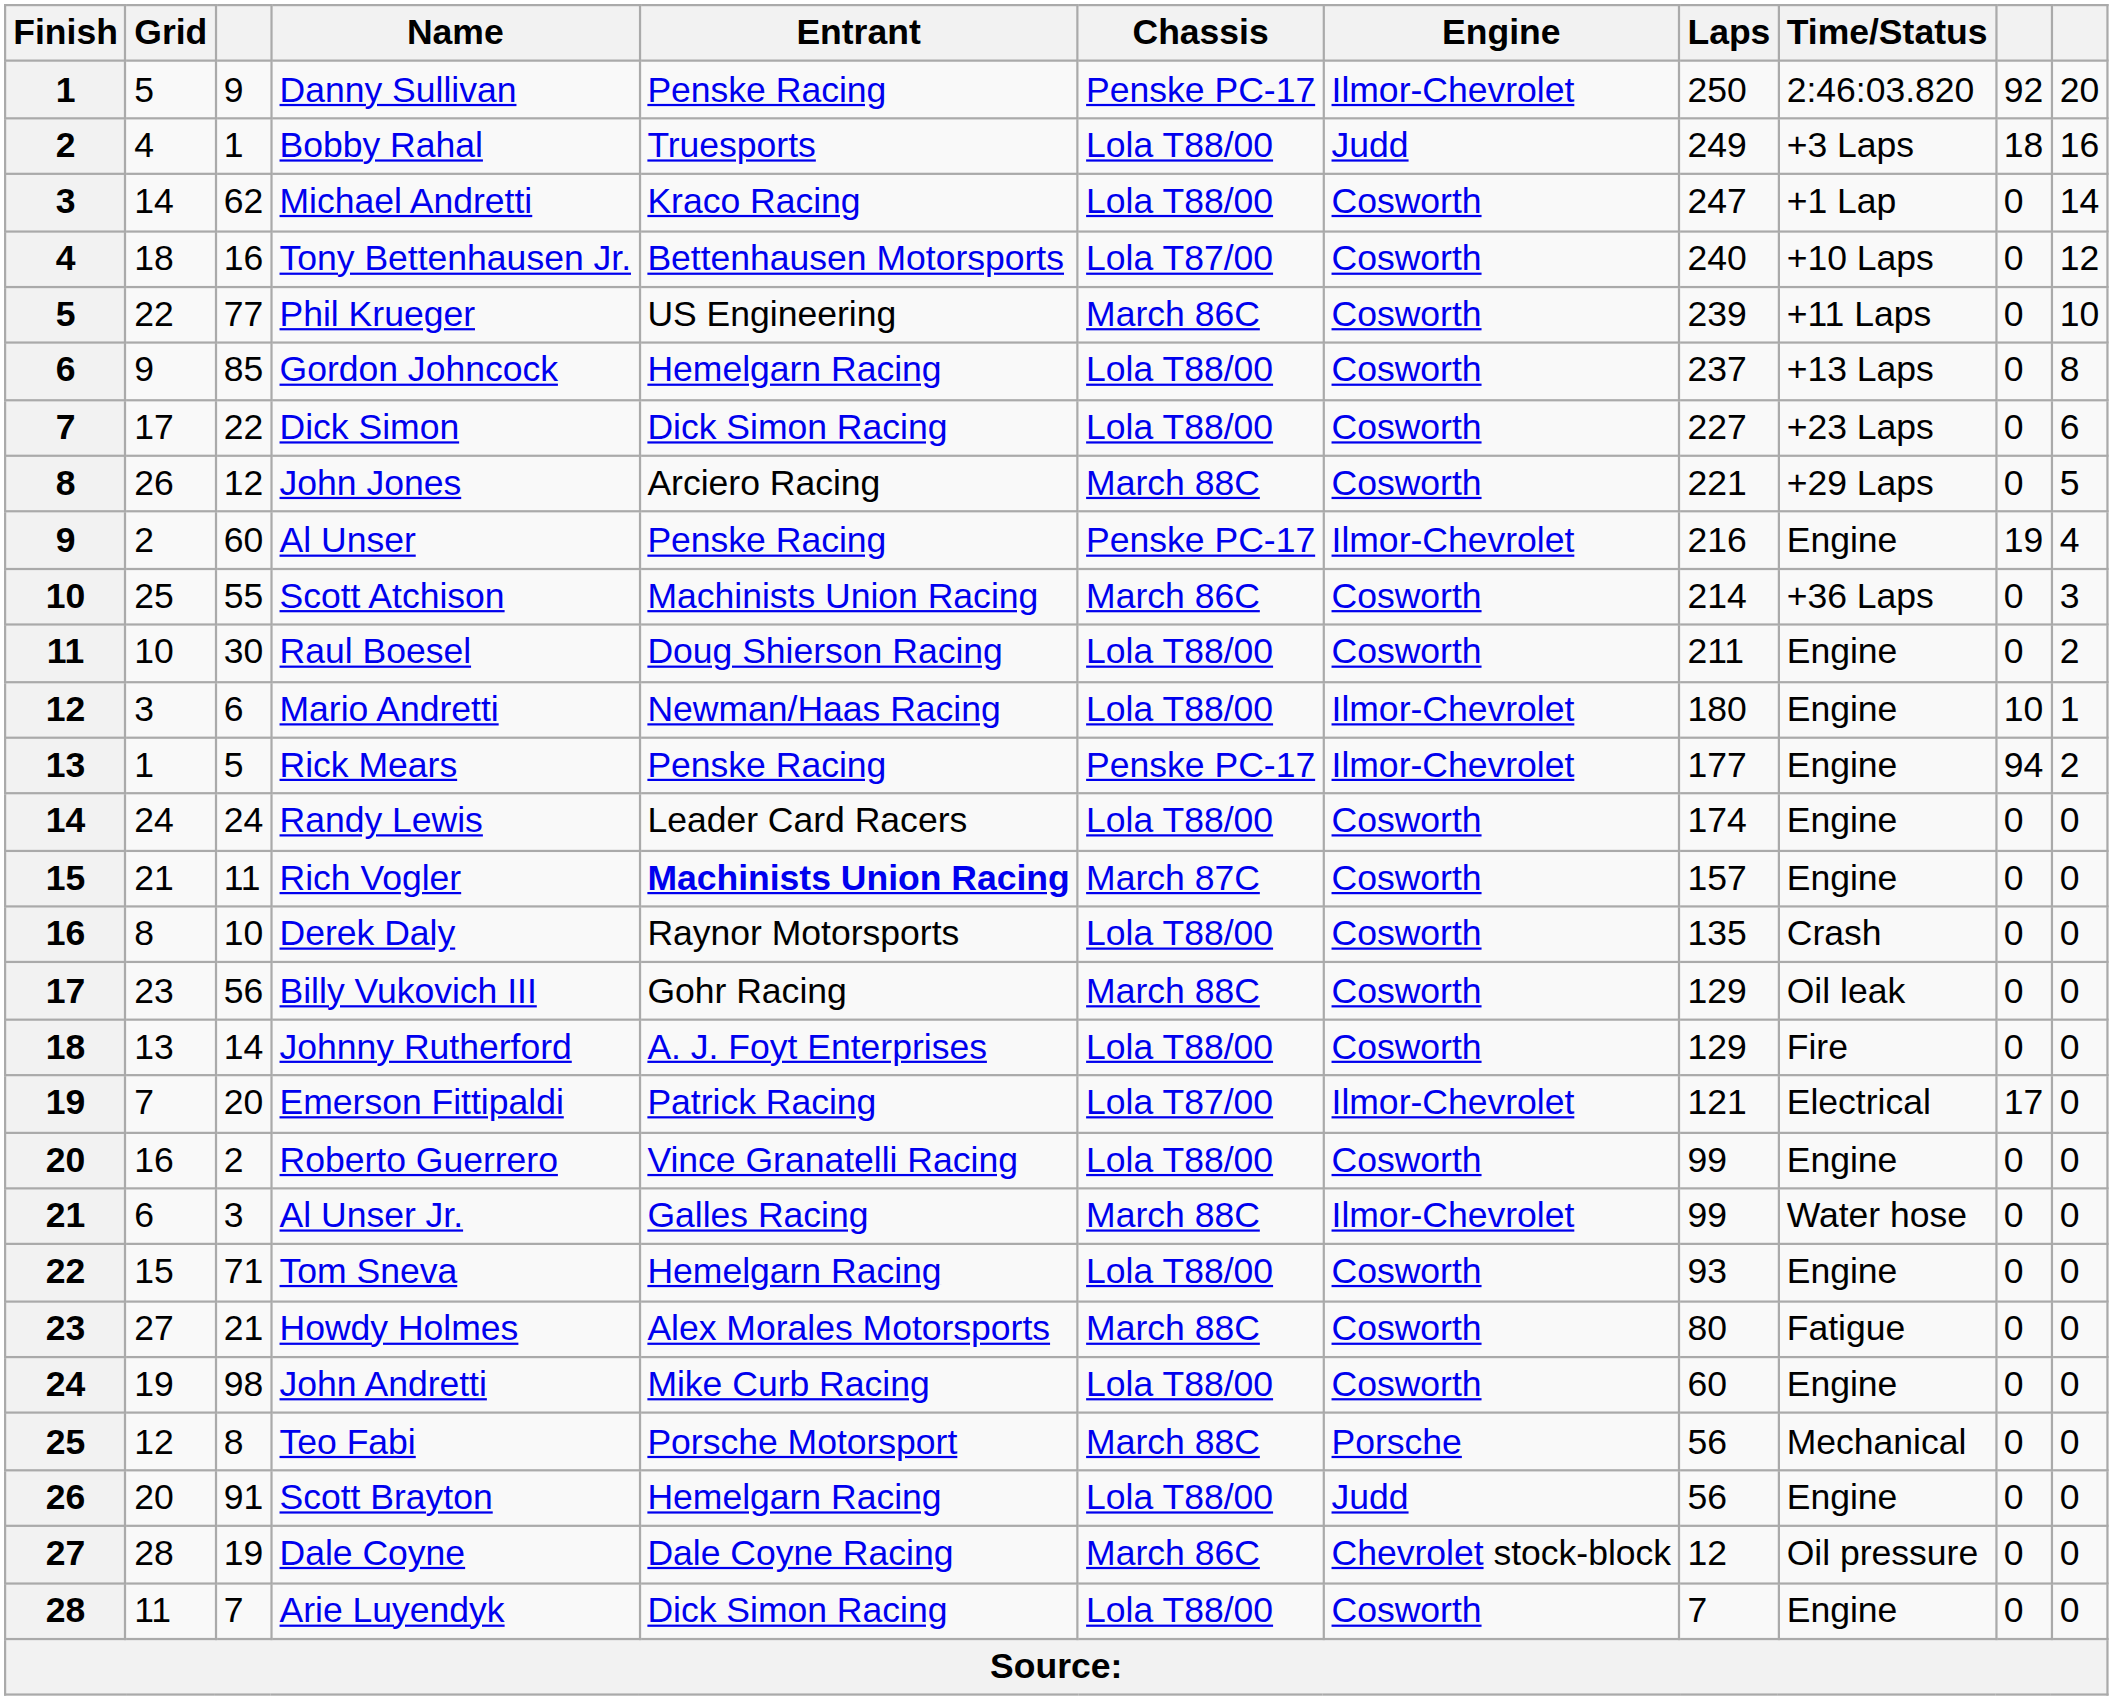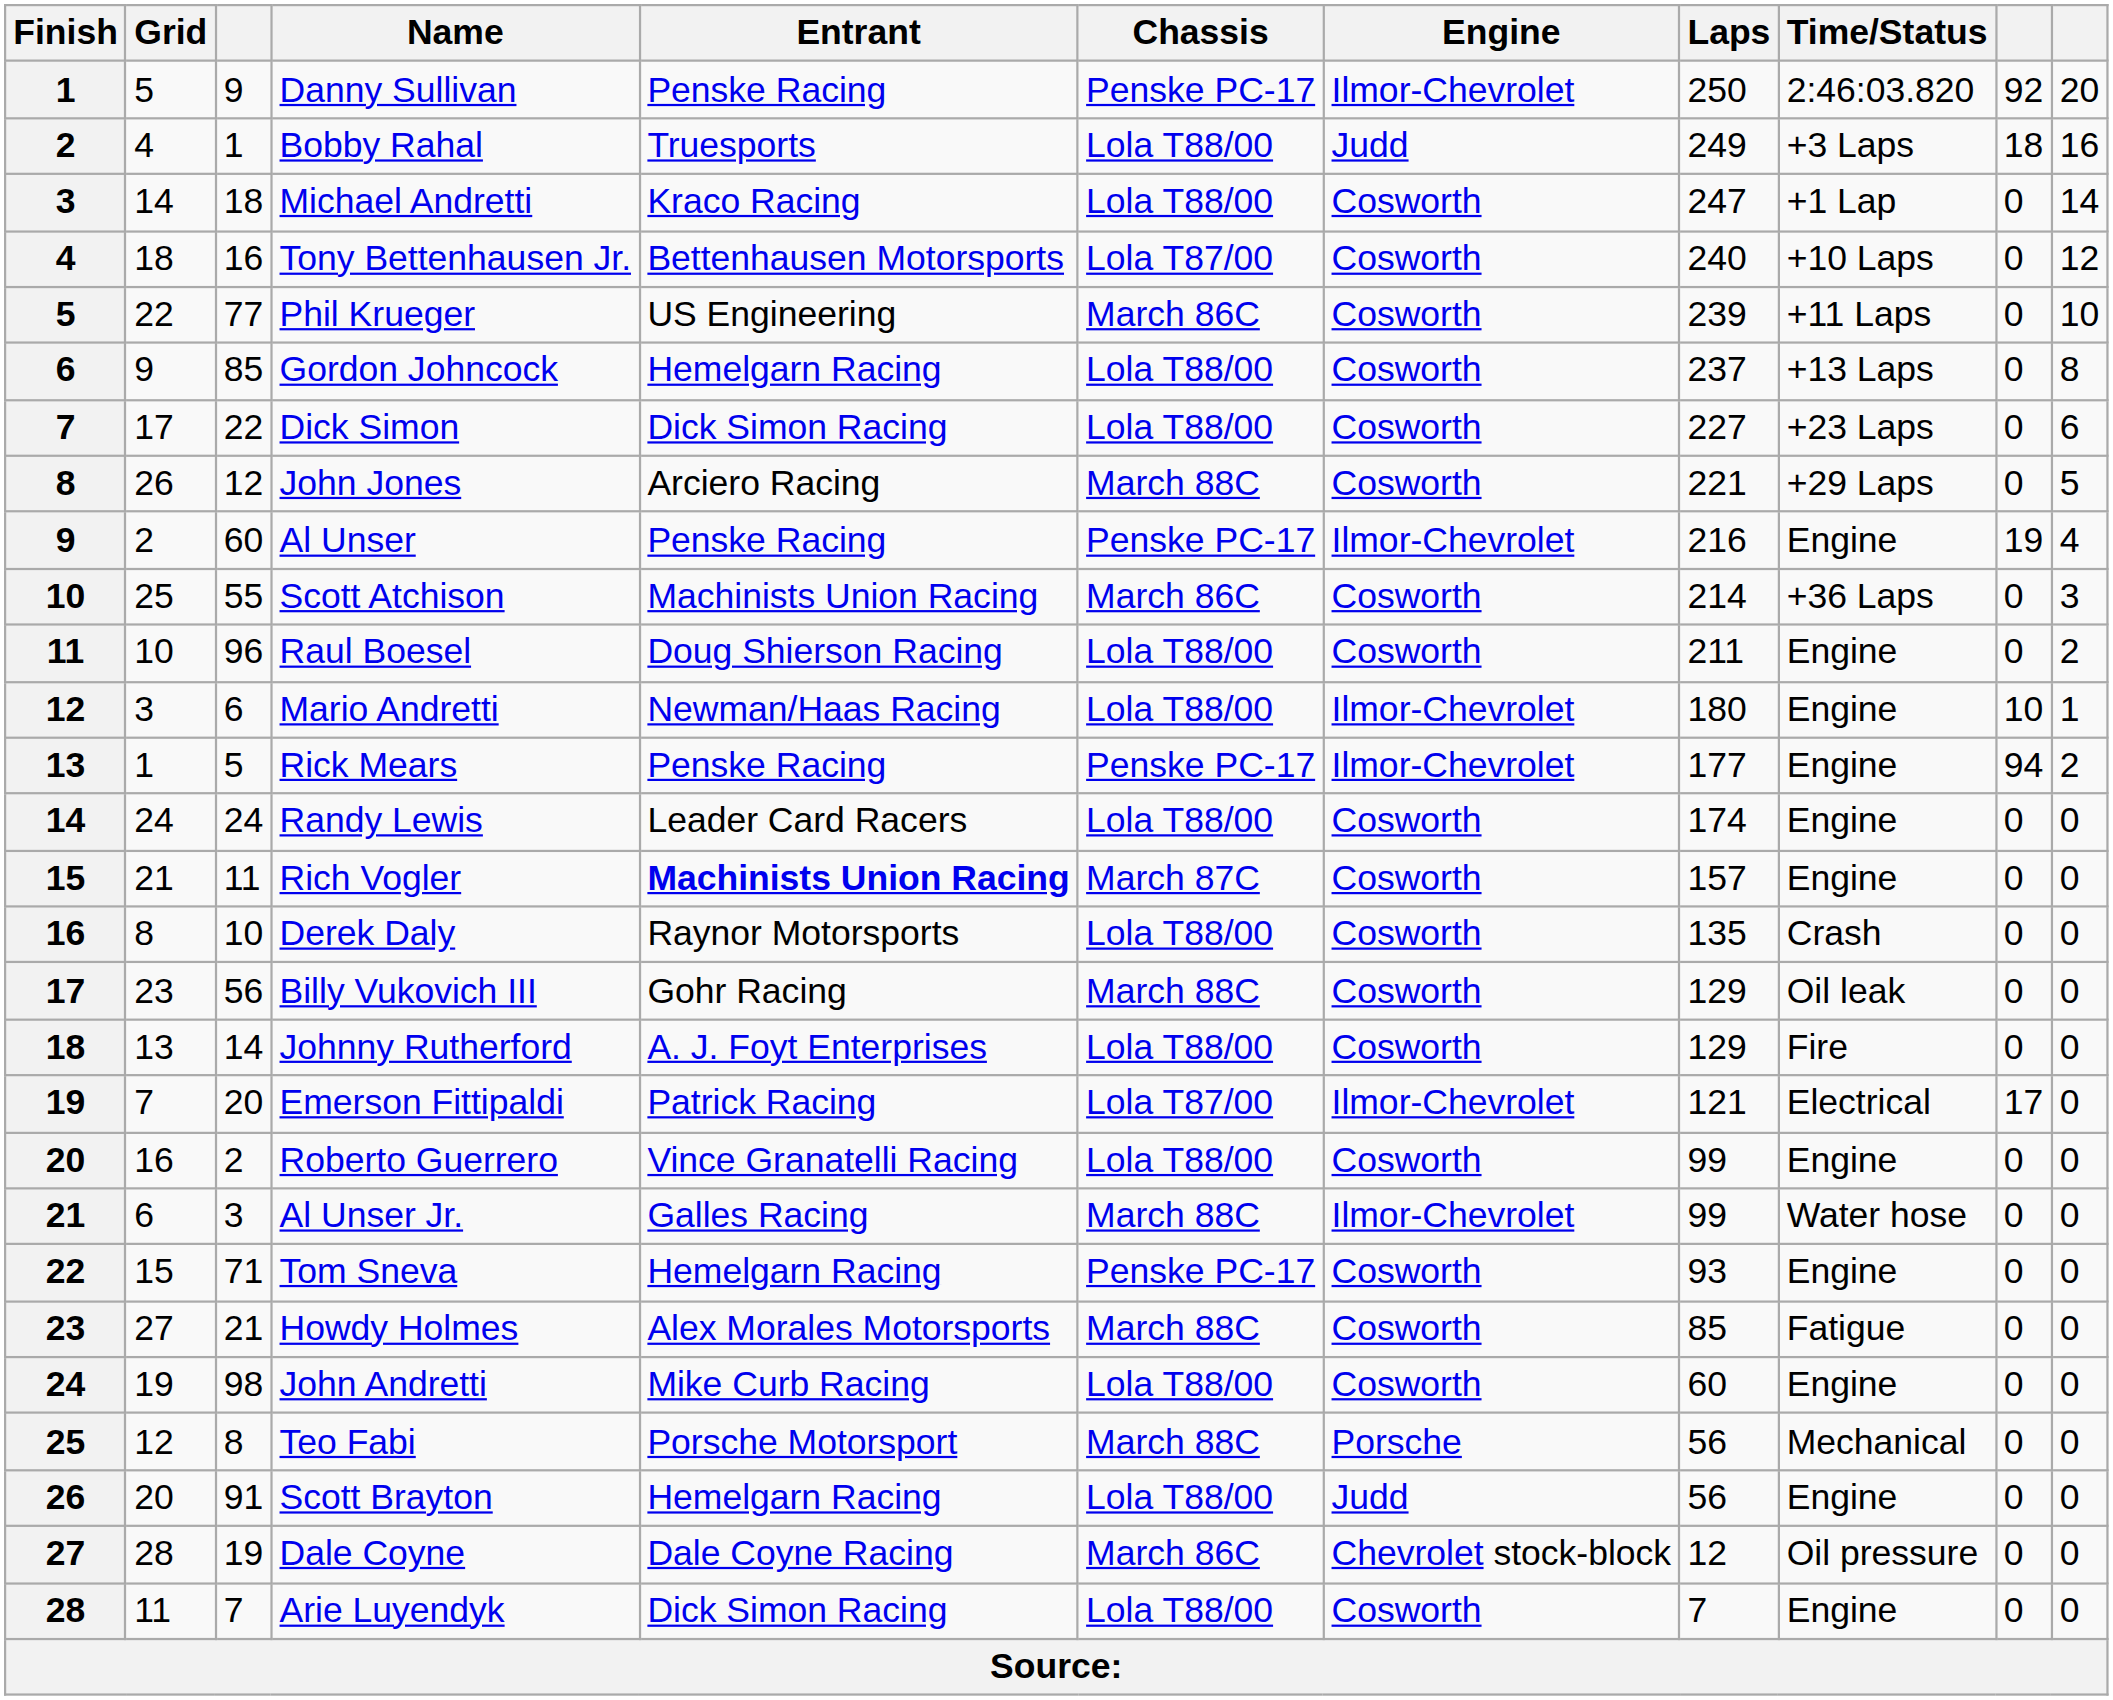Michael Andretti | column 3: 62 -> 18
Raul Boesel | column 3: 30 -> 96
Tom Sneva | Chassis: Lola T88/00 -> Penske PC-17
Howdy Holmes | Laps: 80 -> 85
